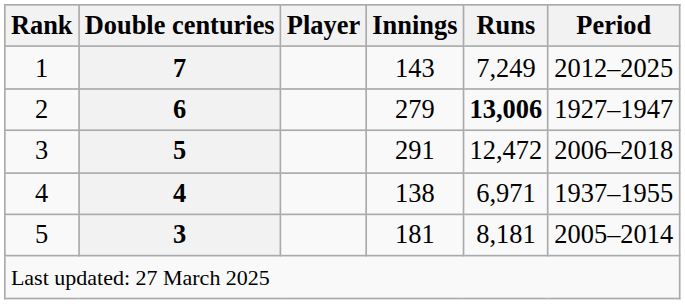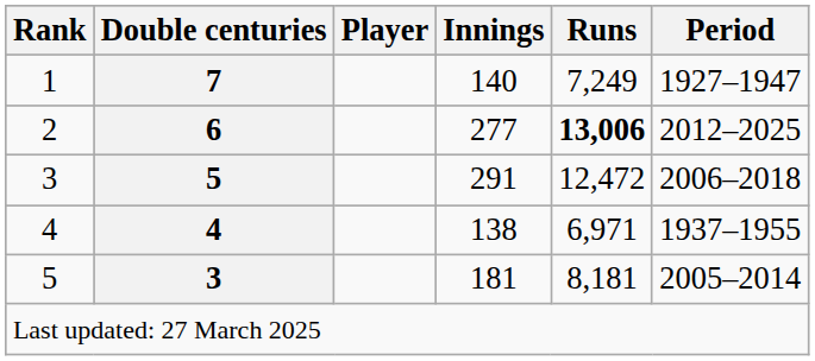1 | Innings: 143 -> 140
1 | Period: 2012–2025 -> 1927–1947
2 | Innings: 279 -> 277
2 | Period: 1927–1947 -> 2012–2025
